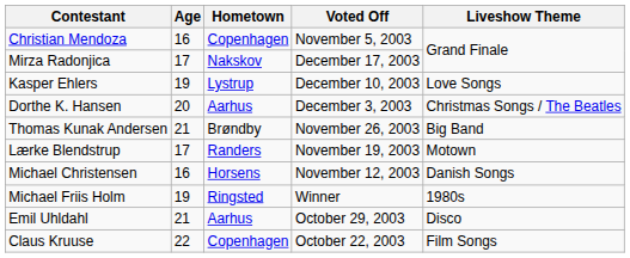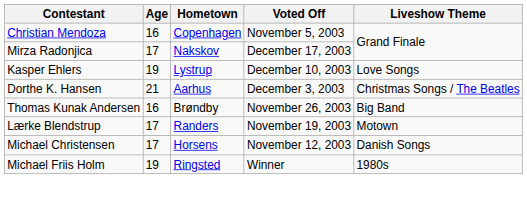Dorthe K. Hansen | Age: 20 -> 21
Thomas Kunak Andersen | Age: 21 -> 16
Michael Christensen | Age: 16 -> 17
- row: Emil Uhldahl | 21 | Aarhus | October 29, 2003 | Disco
- row: Claus Kruuse | 22 | Copenhagen | October 22, 2003 | Film Songs
